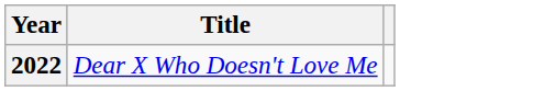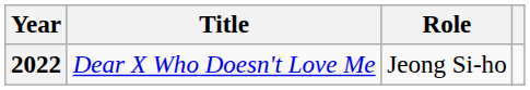+ column: Role | Jeong Si-ho
